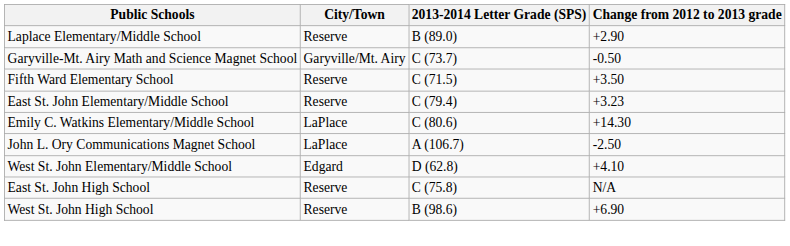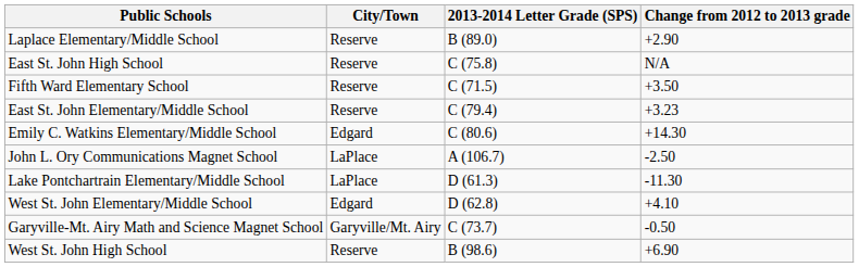rows swapped: Garyville-Mt. Airy Math and Science Magnet School <-> East St. John High School
Emily C. Watkins Elementary/Middle School | City/Town: LaPlace -> Edgard
+ row: Lake Pontchartrain Elementary/Middle School | LaPlace | D (61.3) | -11.30
